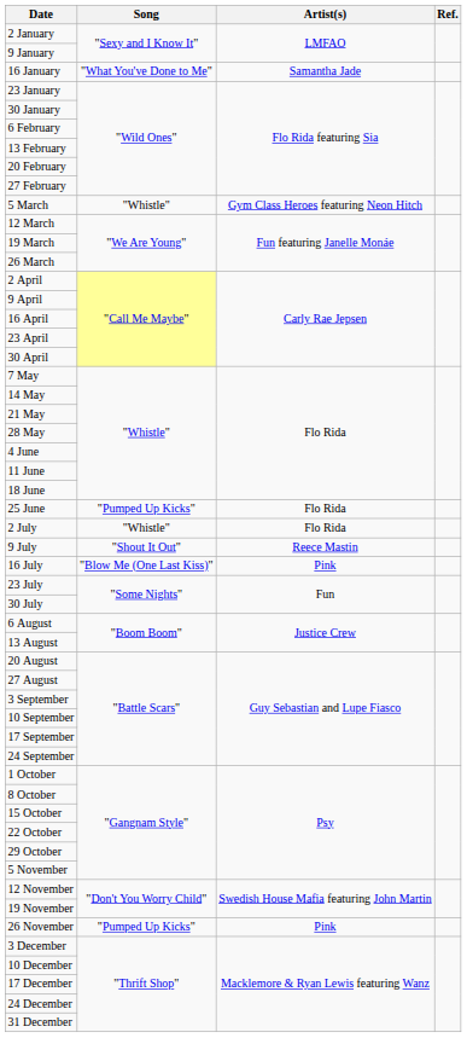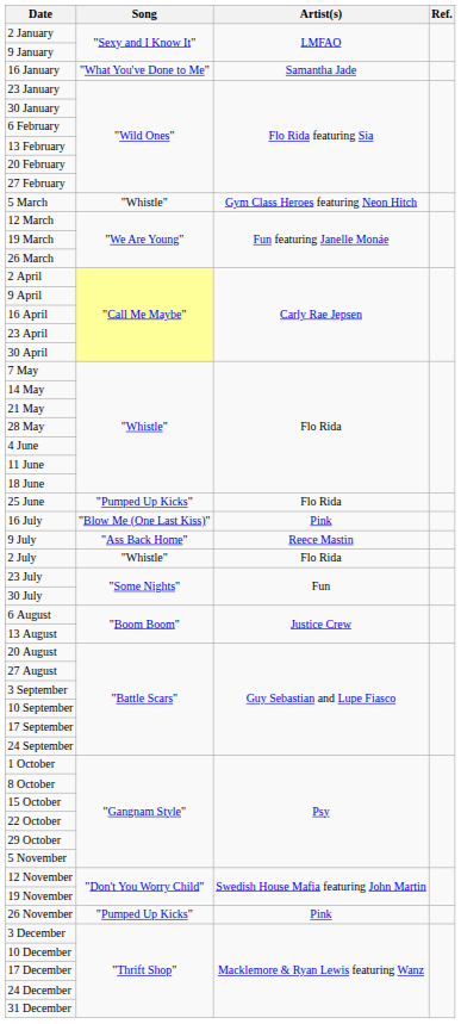rows swapped: 2 July <-> 16 July
9 July | Song: "Shout It Out" -> "Ass Back Home"
